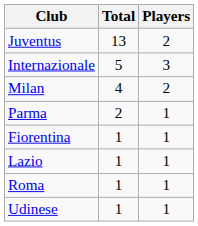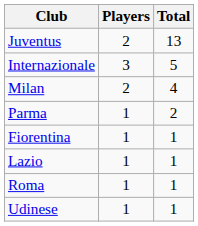columns swapped: Players <-> Total
